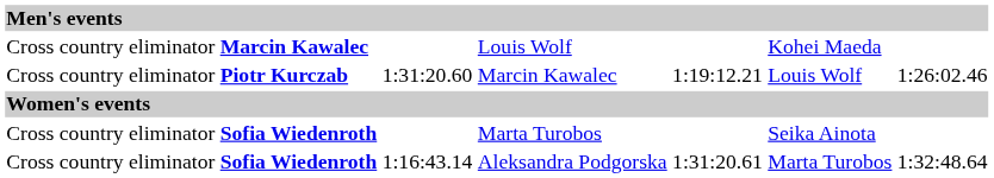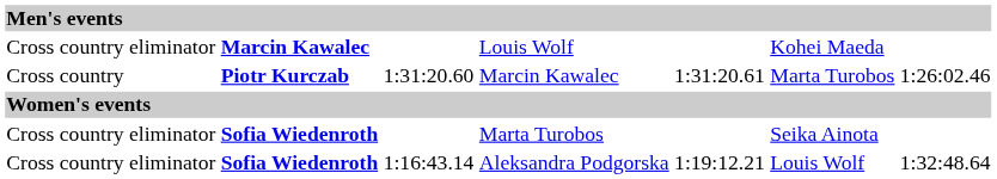1:31:20.60 | column 1: Cross country eliminator -> Cross country
1:31:20.60 | column 5: 1:19:12.21 -> 1:31:20.61
1:31:20.60 | column 6: Louis Wolf -> Marta Turobos
1:16:43.14 | column 5: 1:31:20.61 -> 1:19:12.21
1:16:43.14 | column 6: Marta Turobos -> Louis Wolf
